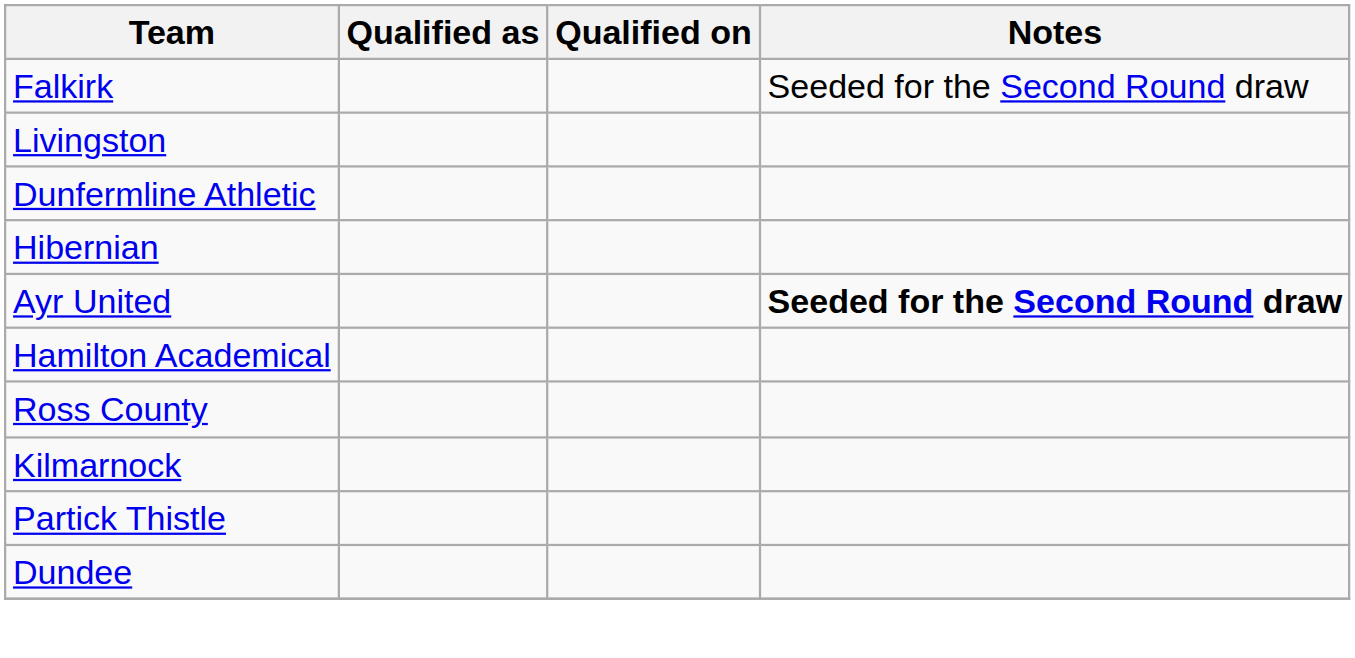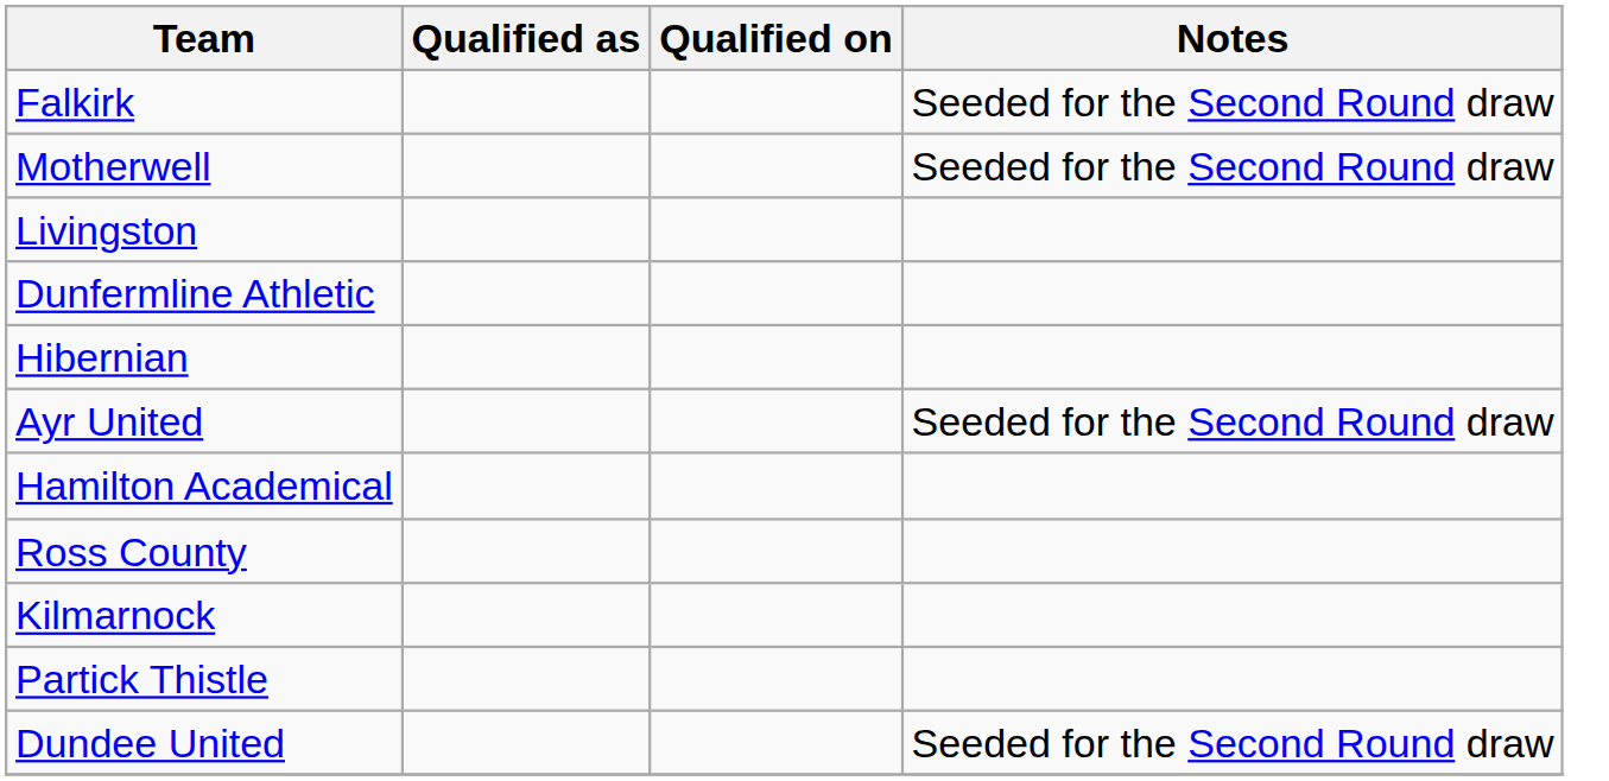+ row: Motherwell | Seeded for the Second Round draw
Ayr United | Notes: bold -> normal
+ row: Dundee United | Seeded for the Second Round draw
- row: Dundee
